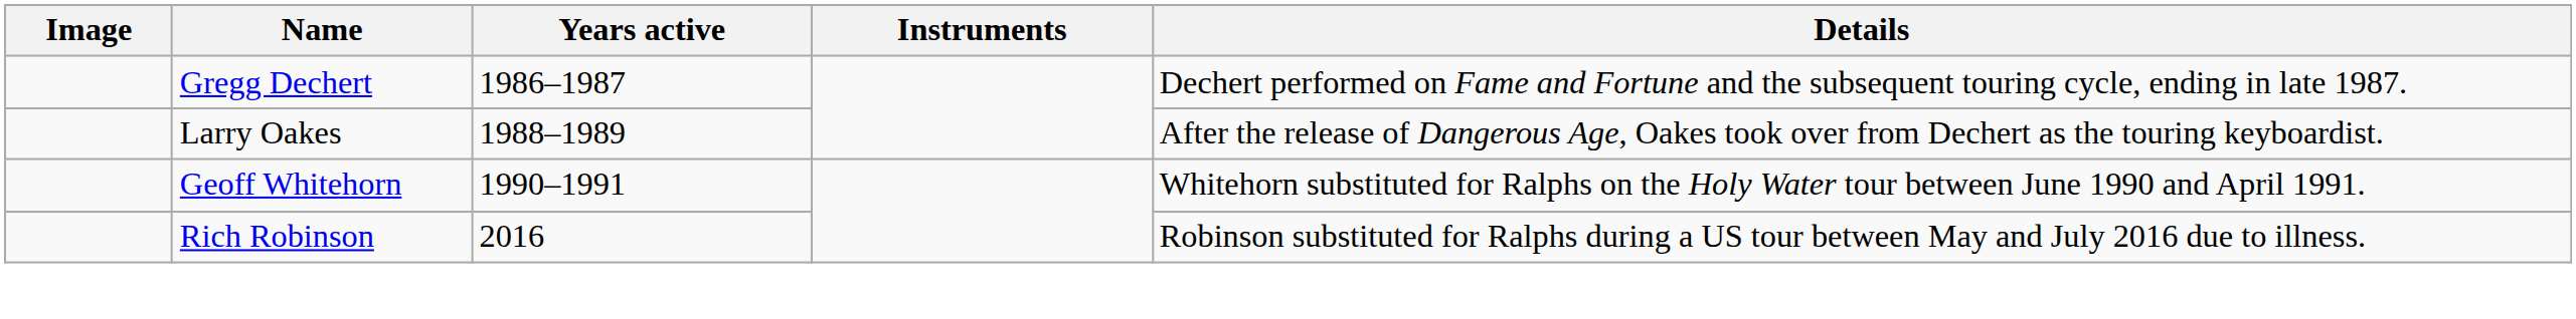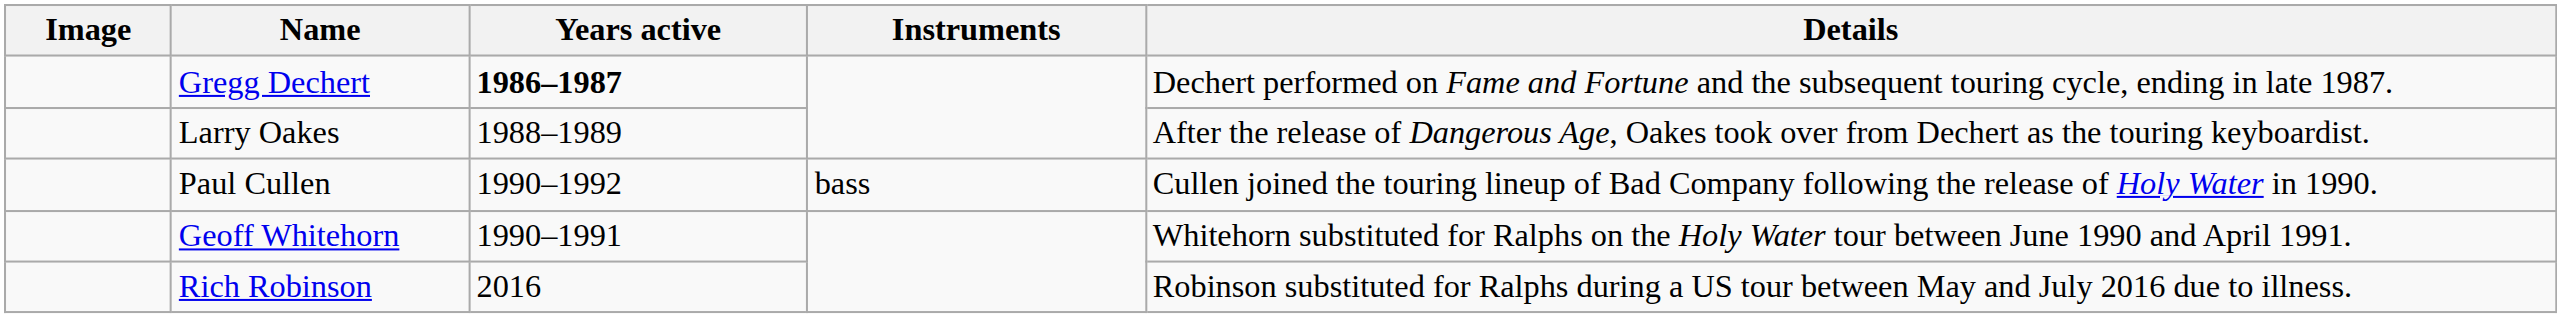Gregg Dechert | Years active: normal -> bold
+ row: Paul Cullen | 1990–1992 | bass | Cullen joined the touring lineup of Bad Company following the release of Holy Water in 1990.
